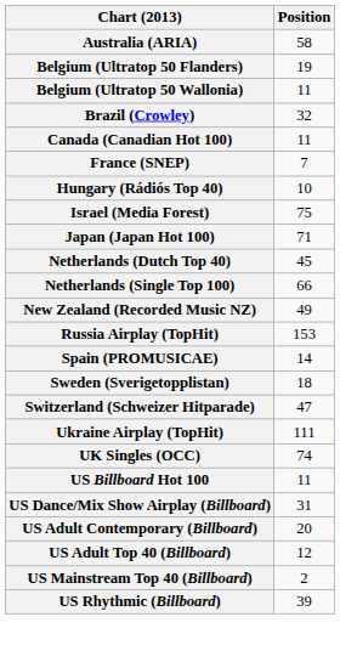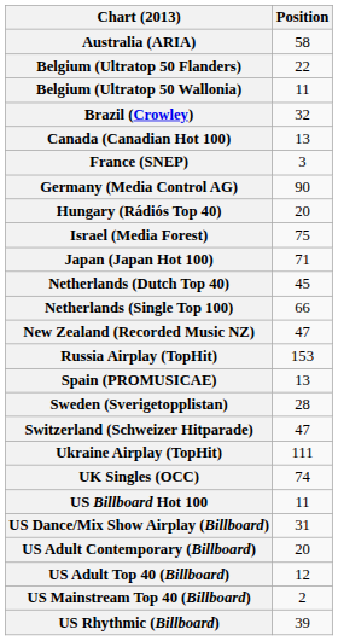Belgium (Ultratop 50 Flanders) | Position: 19 -> 22
Canada (Canadian Hot 100) | Position: 11 -> 13
France (SNEP) | Position: 7 -> 3
+ row: Germany (Media Control AG) | 90
Hungary (Rádiós Top 40) | Position: 10 -> 20
New Zealand (Recorded Music NZ) | Position: 49 -> 47
Spain (PROMUSICAE) | Position: 14 -> 13
Sweden (Sverigetopplistan) | Position: 18 -> 28
